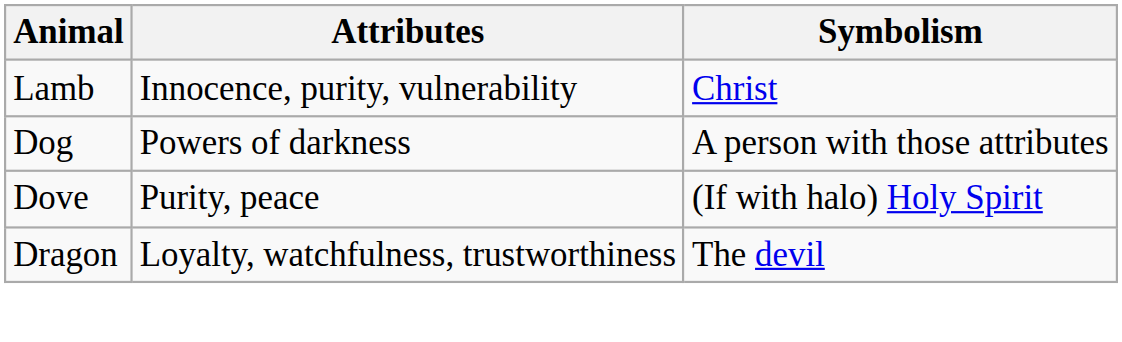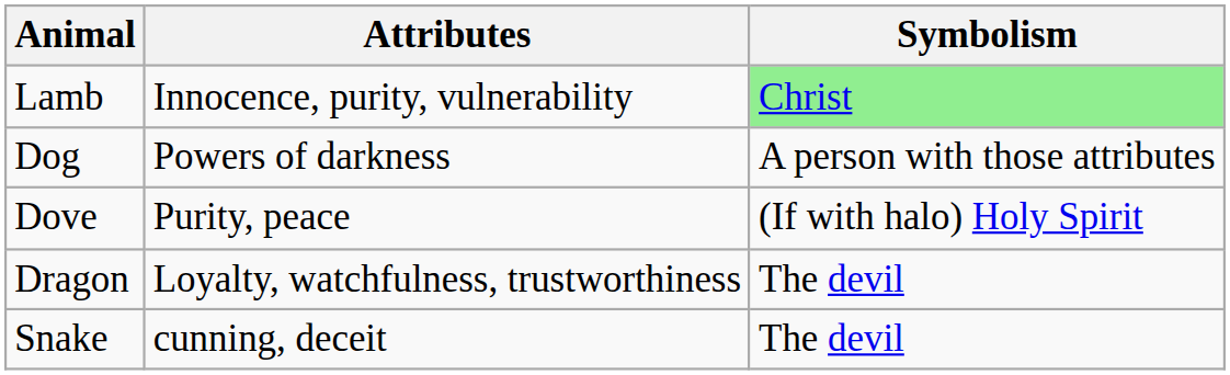Lamb | Symbolism: no background -> lightgreen background
+ row: Snake | cunning, deceit | The devil
